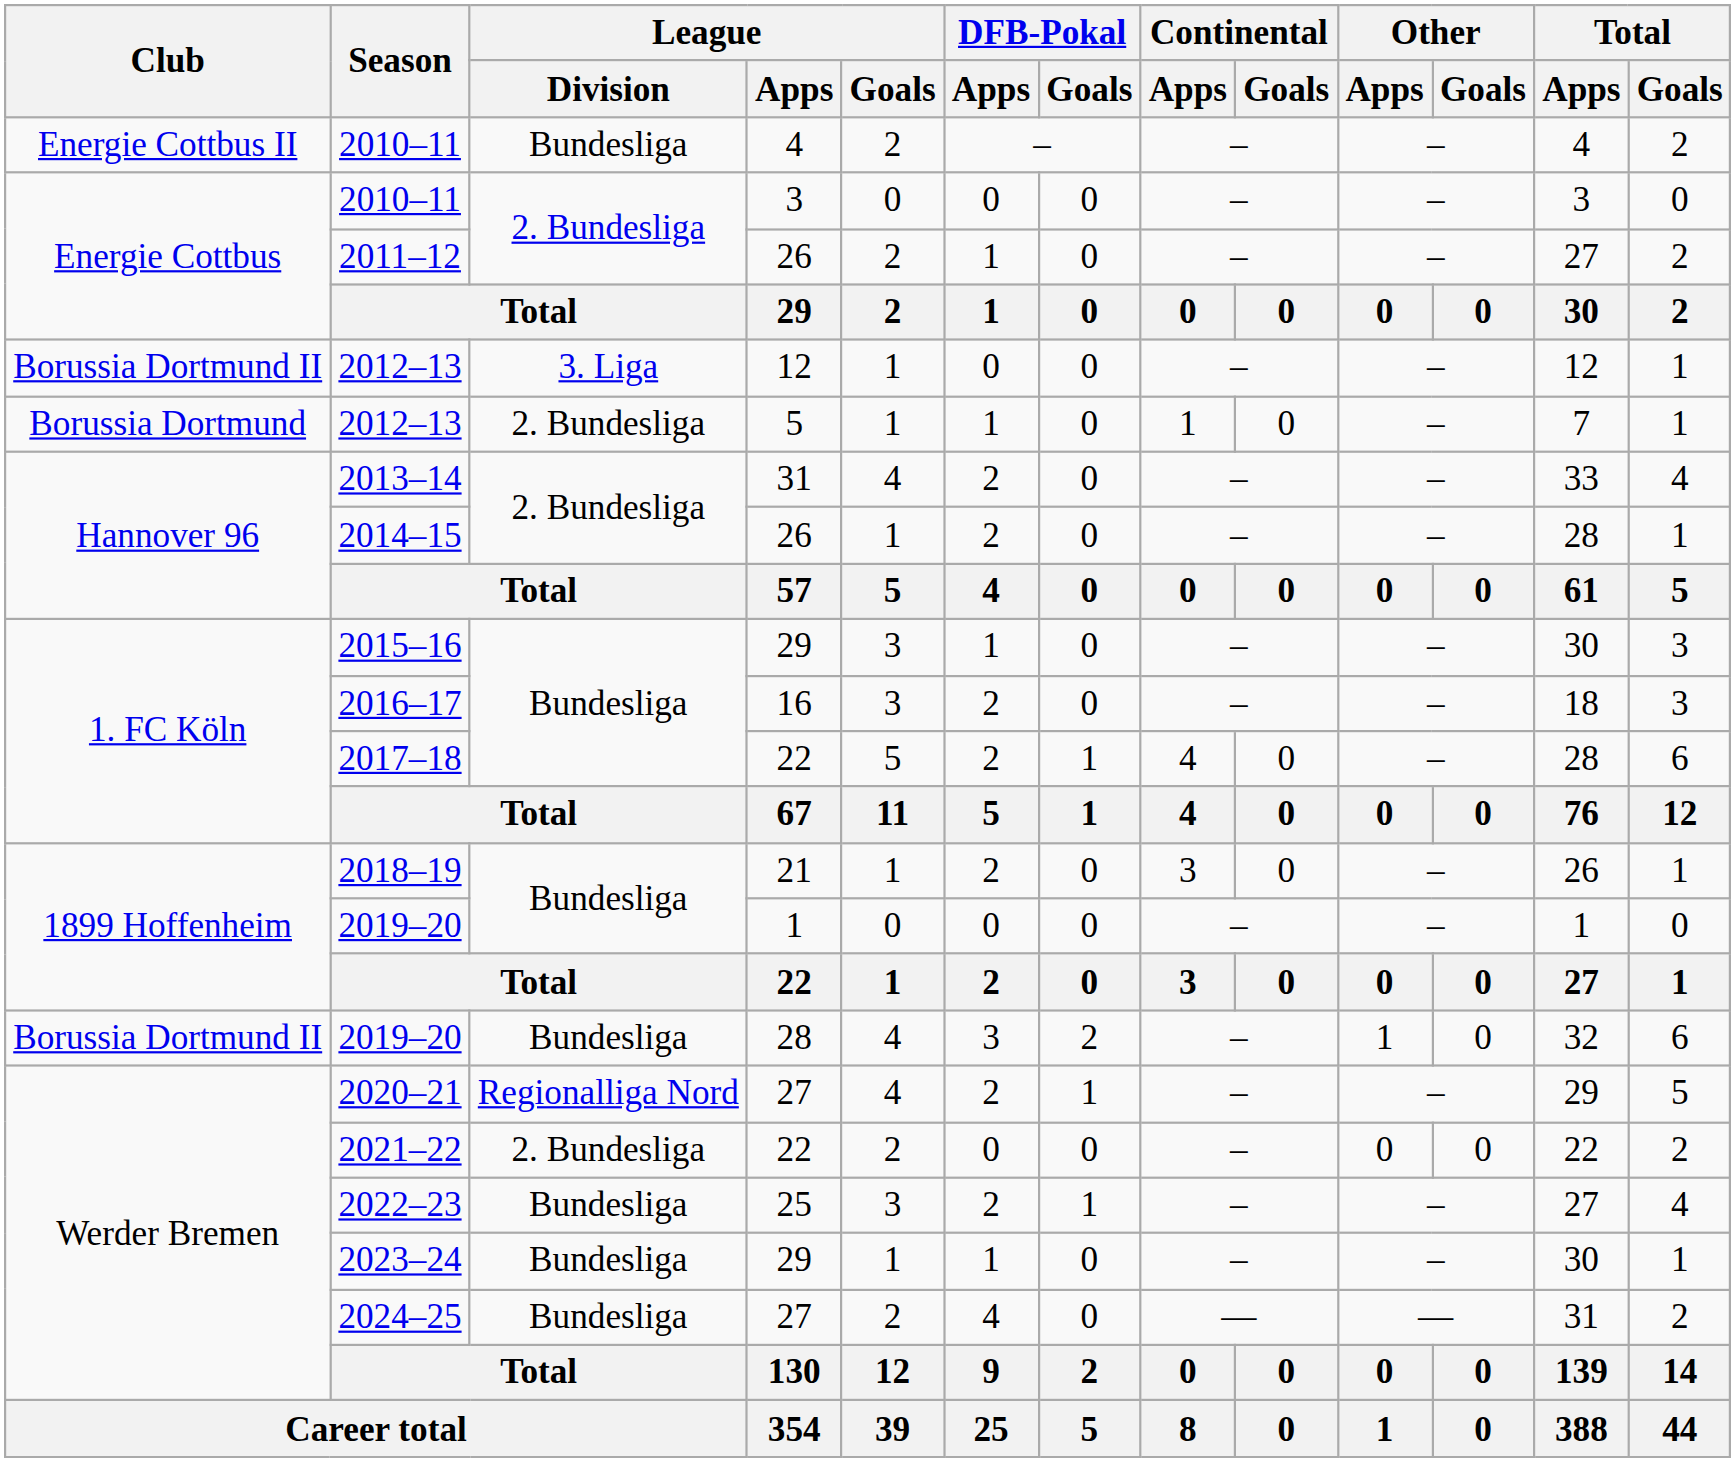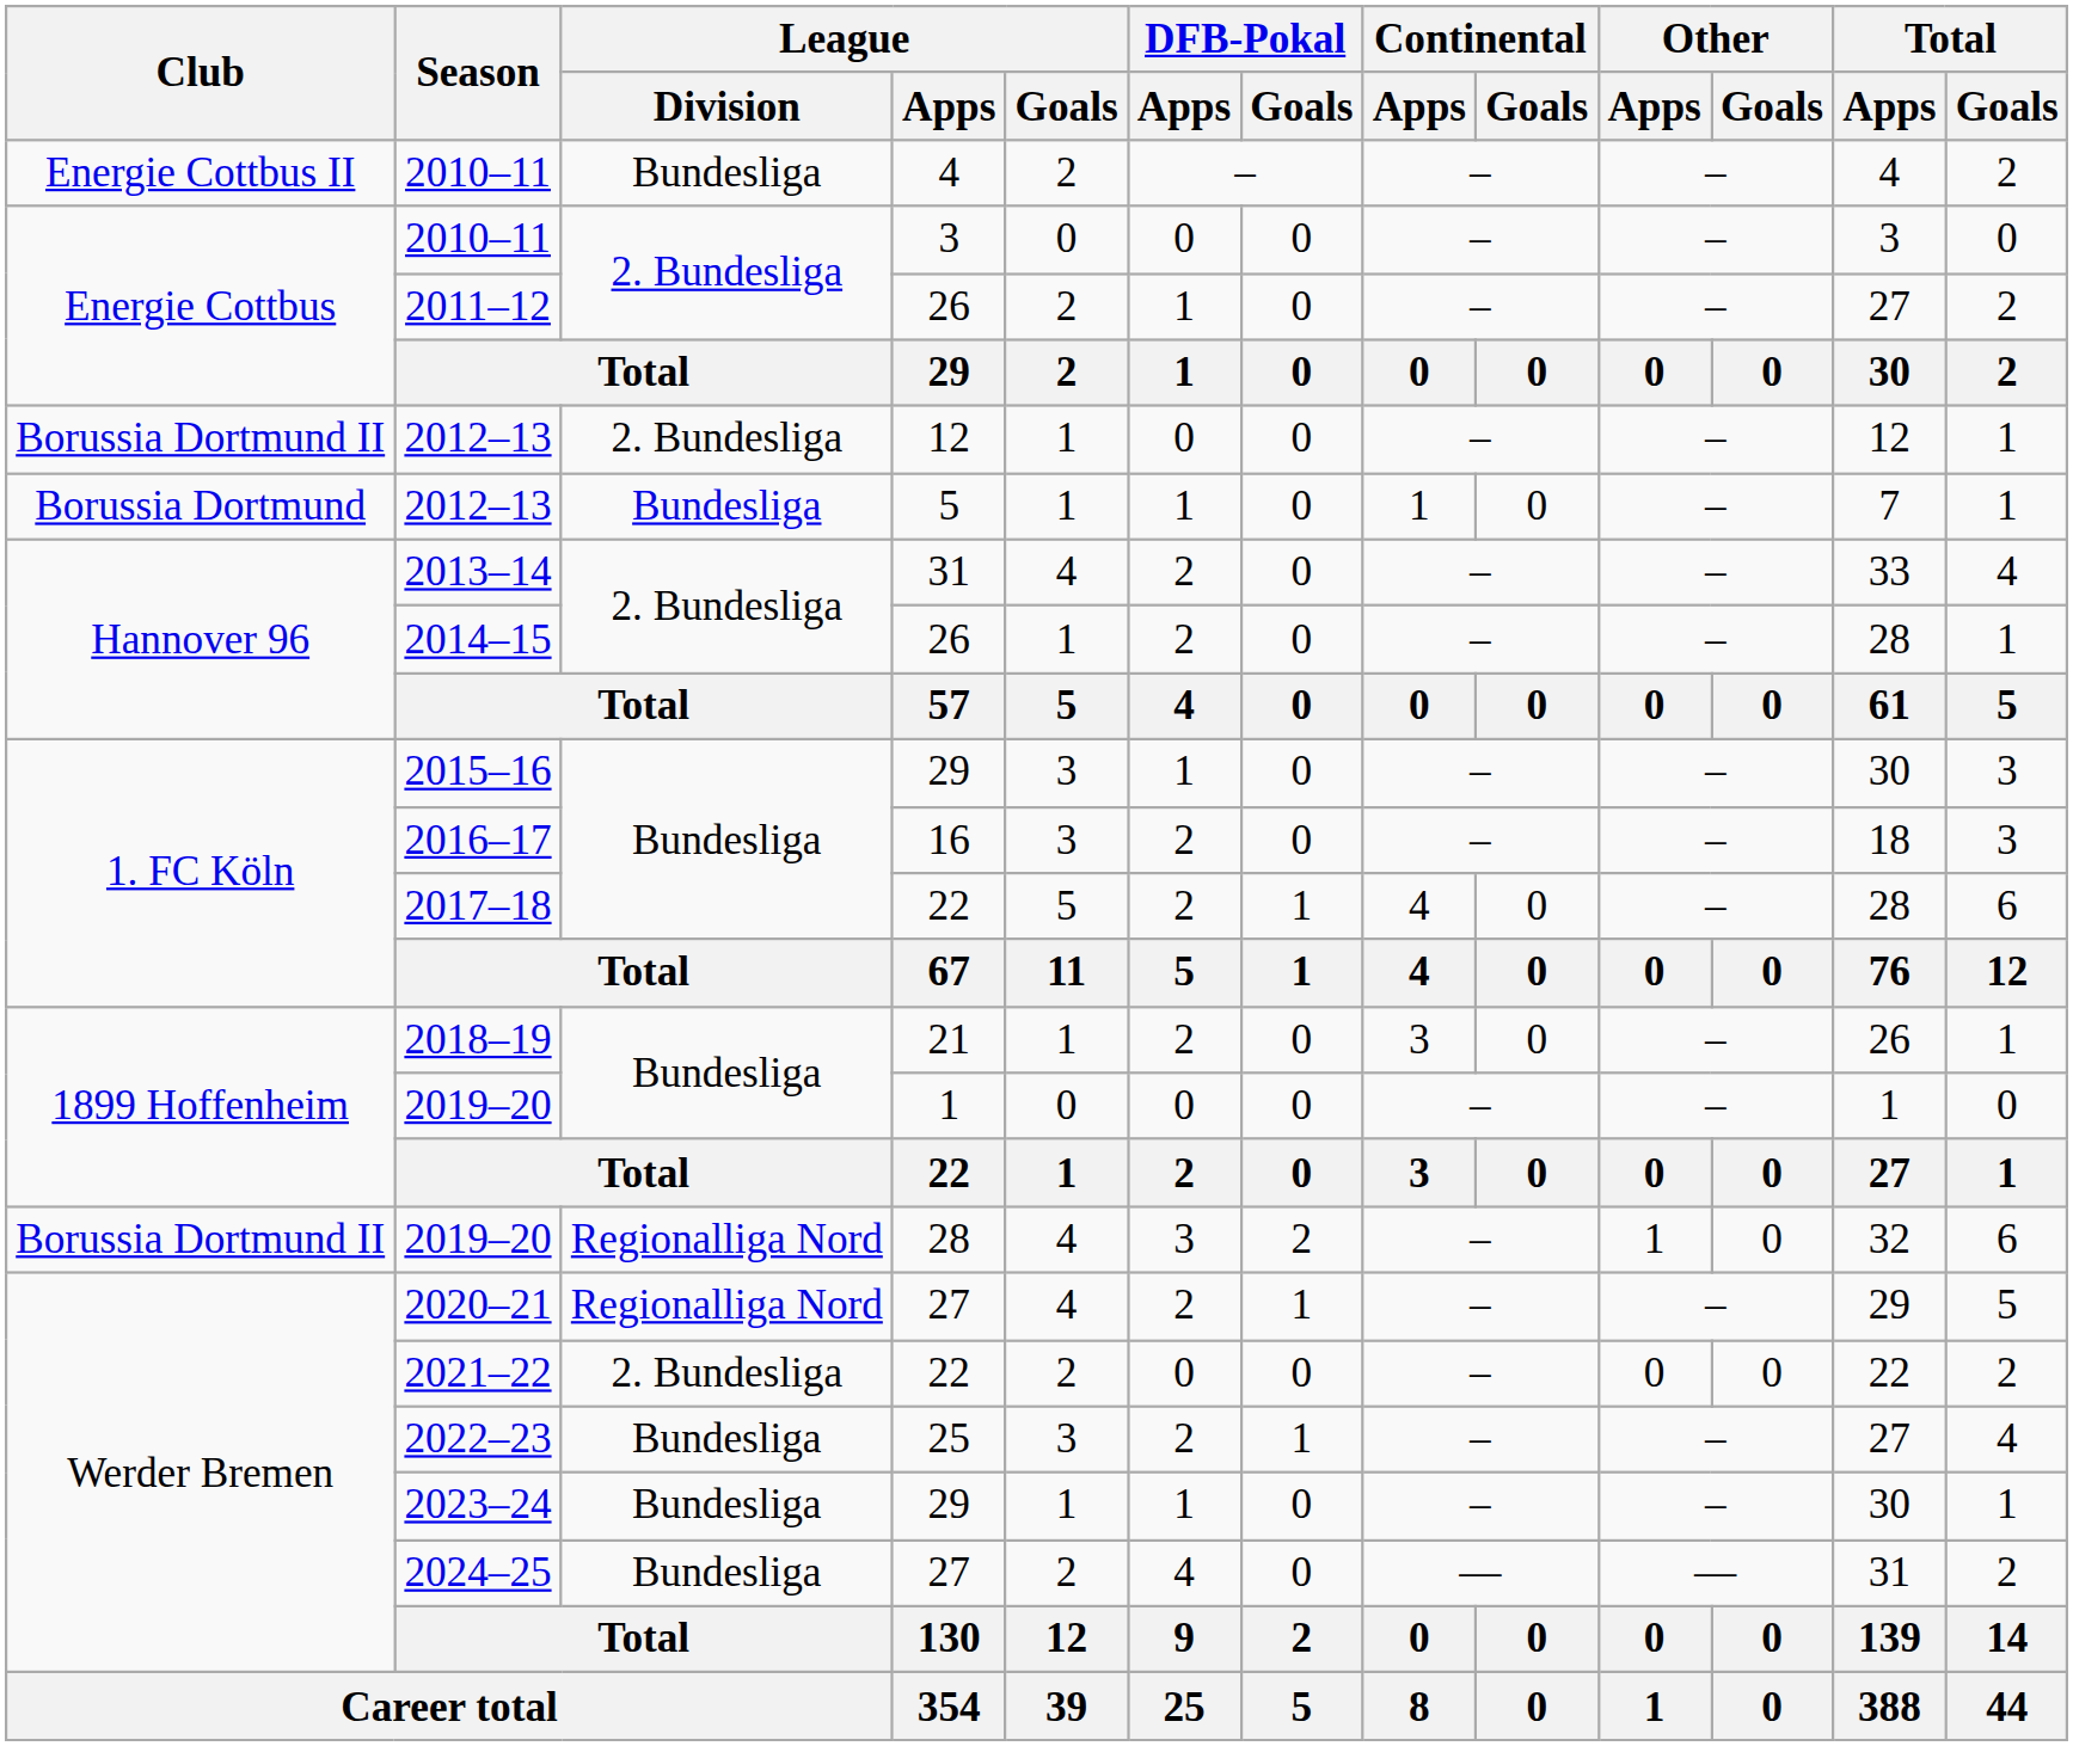2012–13 / 12 | League / Division: 3. Liga -> 2. Bundesliga
2012–13 / 5 | League / Division: 2. Bundesliga -> Bundesliga
2019–20 / 28 | League / Division: Bundesliga -> Regionalliga Nord
